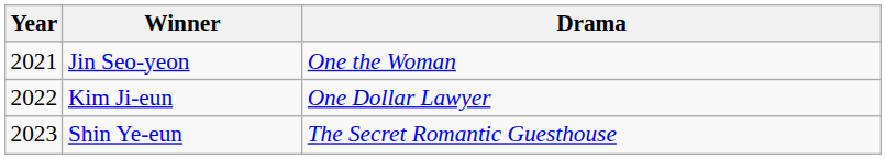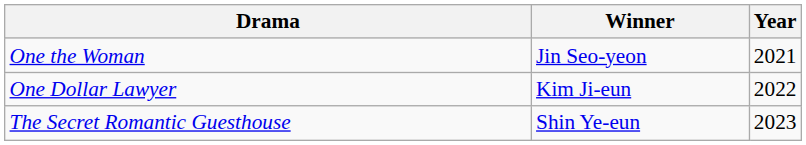columns swapped: Year <-> Drama
